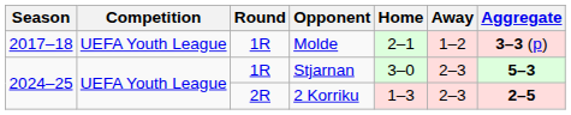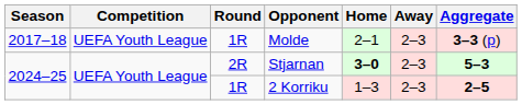Molde | Away: 1–2 -> 2–3
Stjarnan | Round: 1R -> 2R
Stjarnan | Home: normal -> bold
2 Korriku | Round: 2R -> 1R
